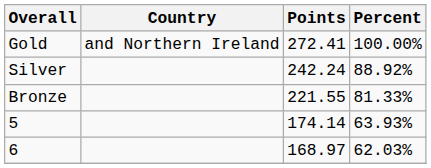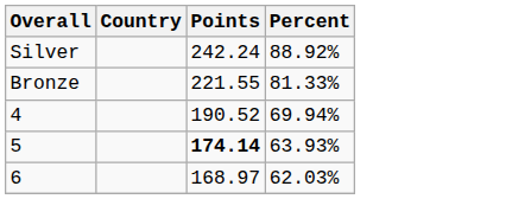- row: Gold | and Northern Ireland | 272.41 | 100.00%
+ row: 4 | 190.52 | 69.94%
5 | Points: normal -> bold
